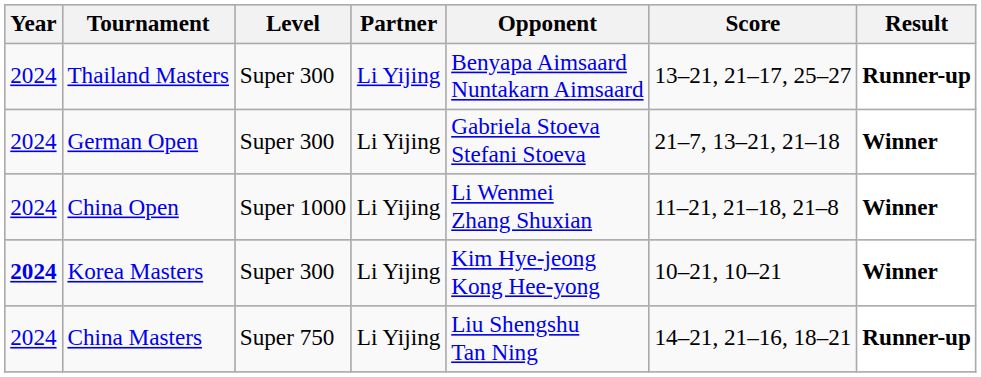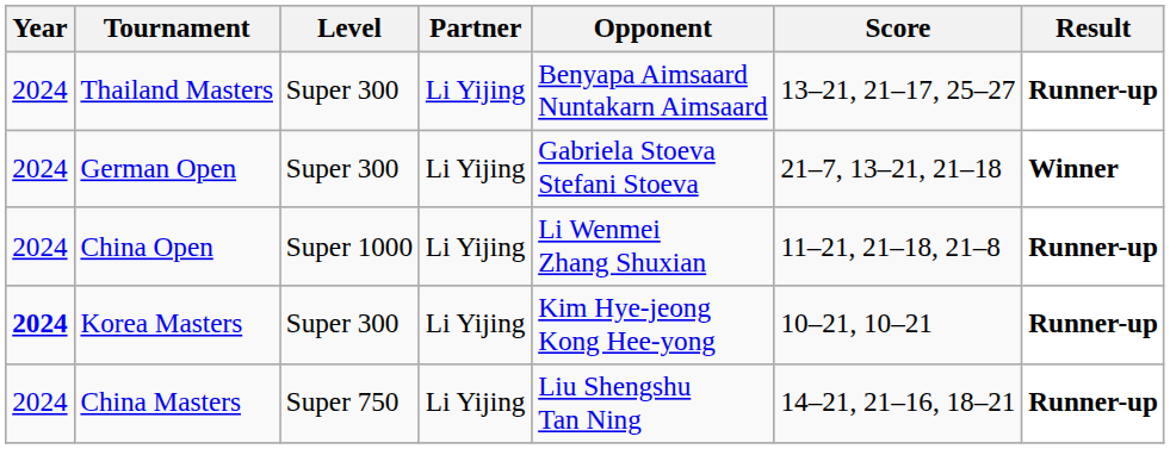China Open | Result: Winner -> Runner-up
Korea Masters | Result: Winner -> Runner-up
